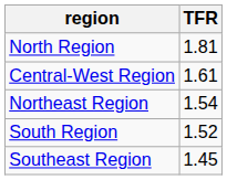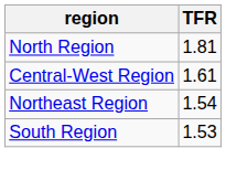South Region | TFR: 1.52 -> 1.53
- row: Southeast Region | 1.45
